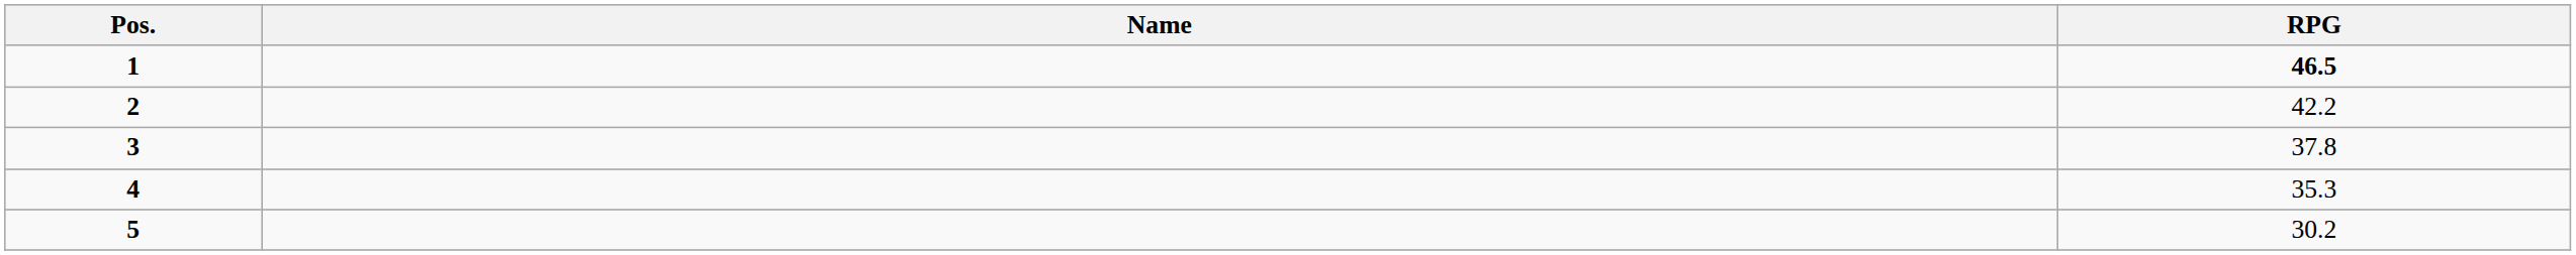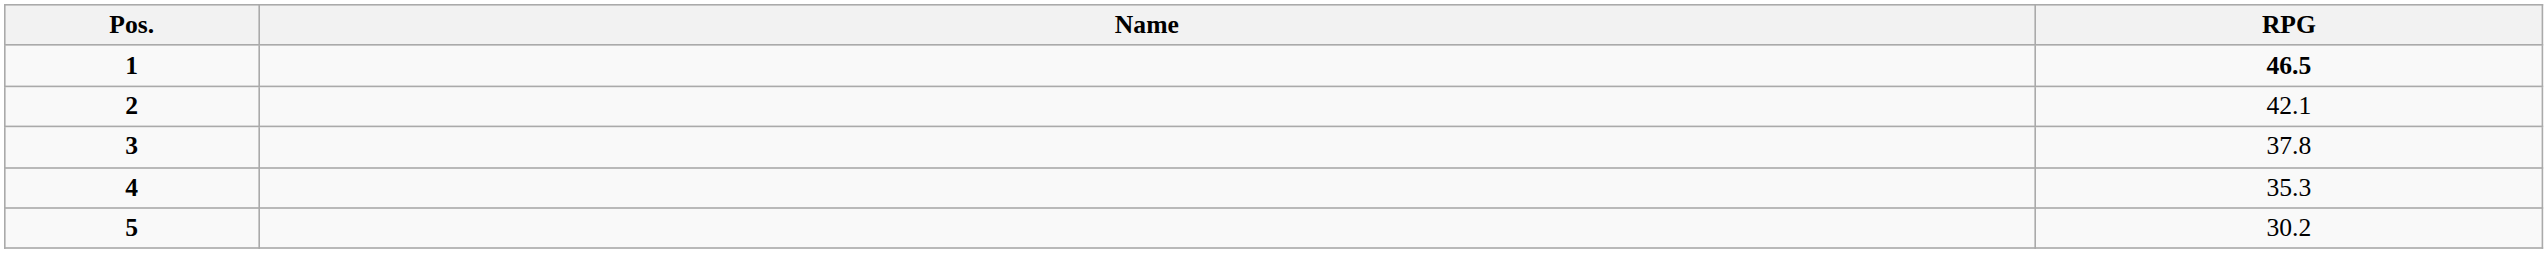2 | RPG: 42.2 -> 42.1
